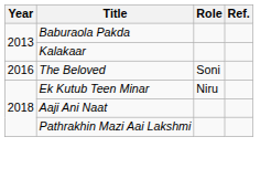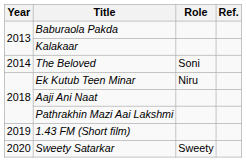The Beloved | Year: 2016 -> 2014
+ row: 2019 | 1.43 FM (Short film)
+ row: 2020 | Sweety Satarkar | Sweety
